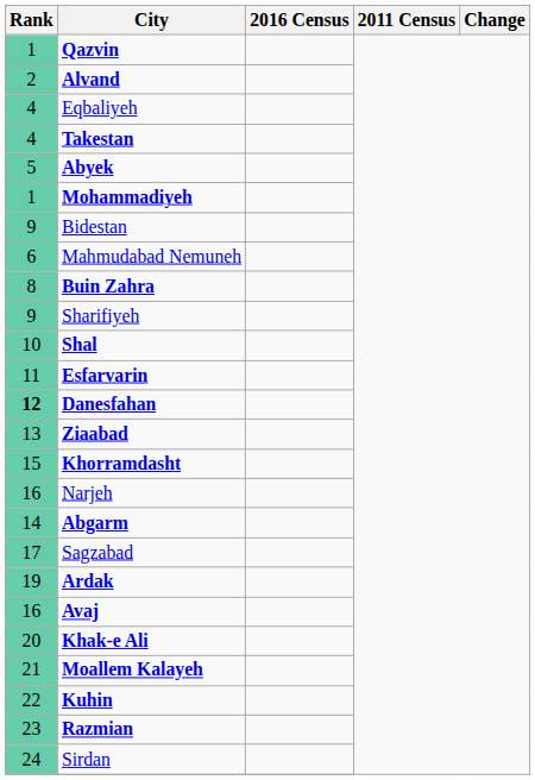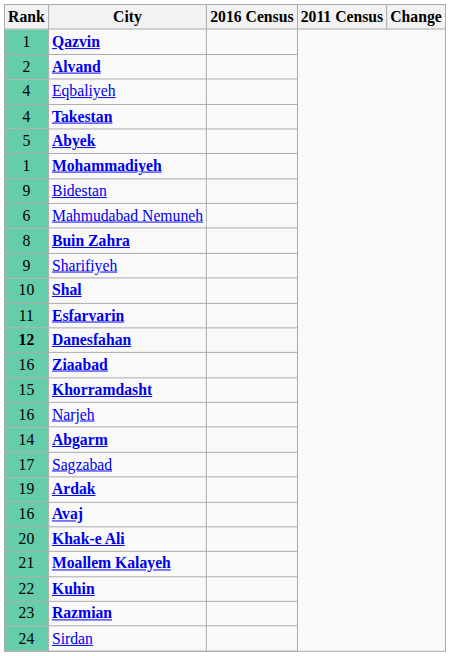Ziaabad | Rank: 13 -> 16
